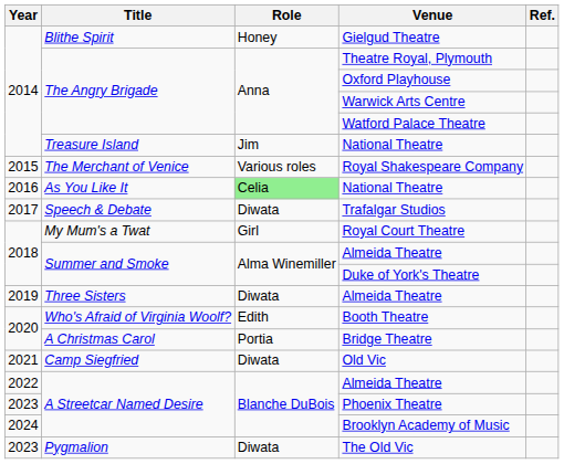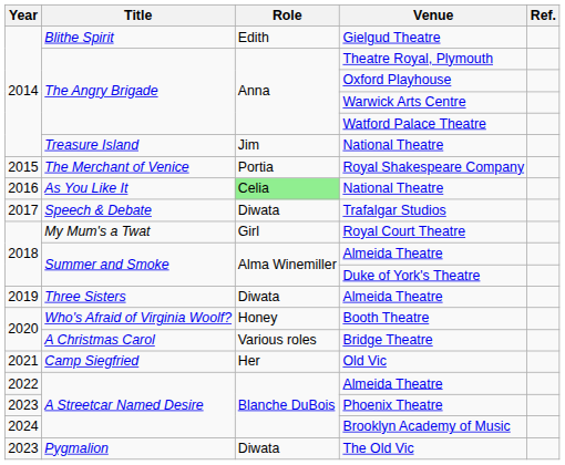Gielgud Theatre | Role: Honey -> Edith
Royal Shakespeare Company | Role: Various roles -> Portia
Booth Theatre | Role: Edith -> Honey
Bridge Theatre | Role: Portia -> Various roles
Old Vic | Role: Diwata -> Her
